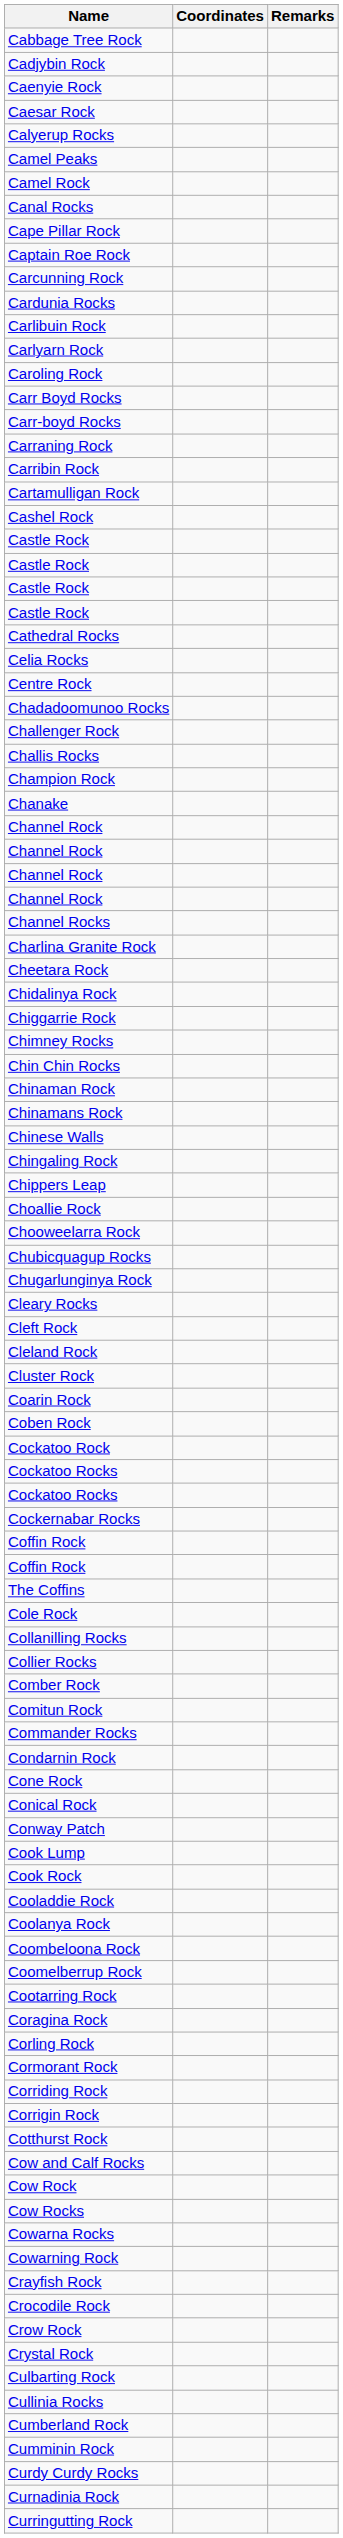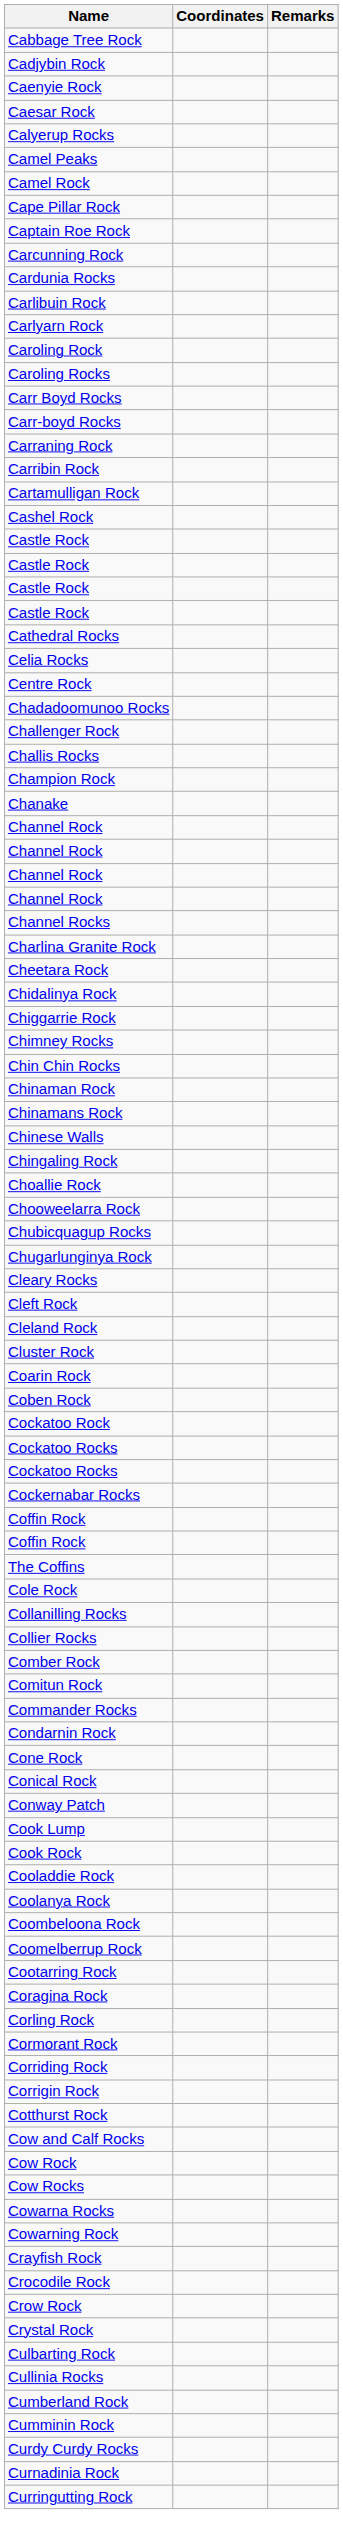- row: Canal Rocks
+ row: Caroling Rocks
- row: Chippers Leap
